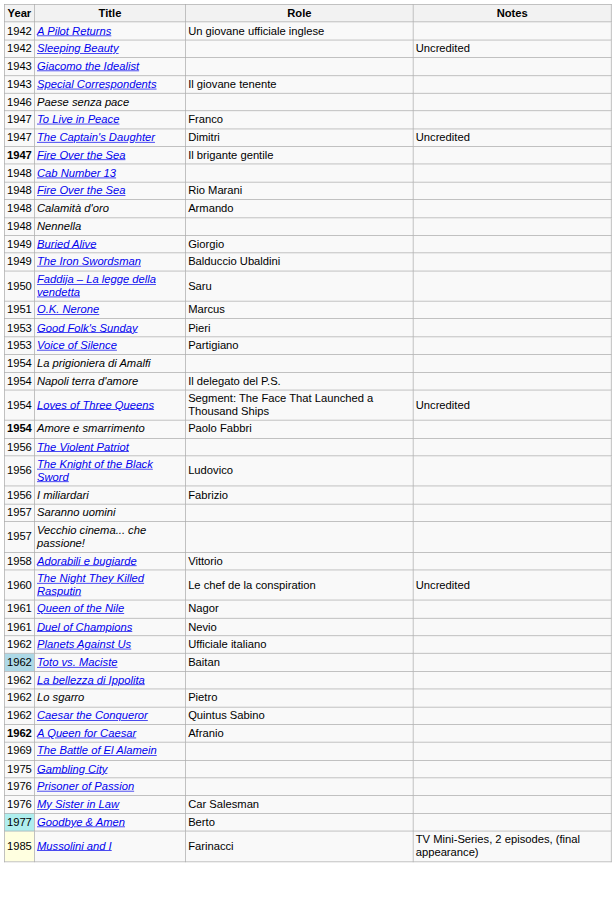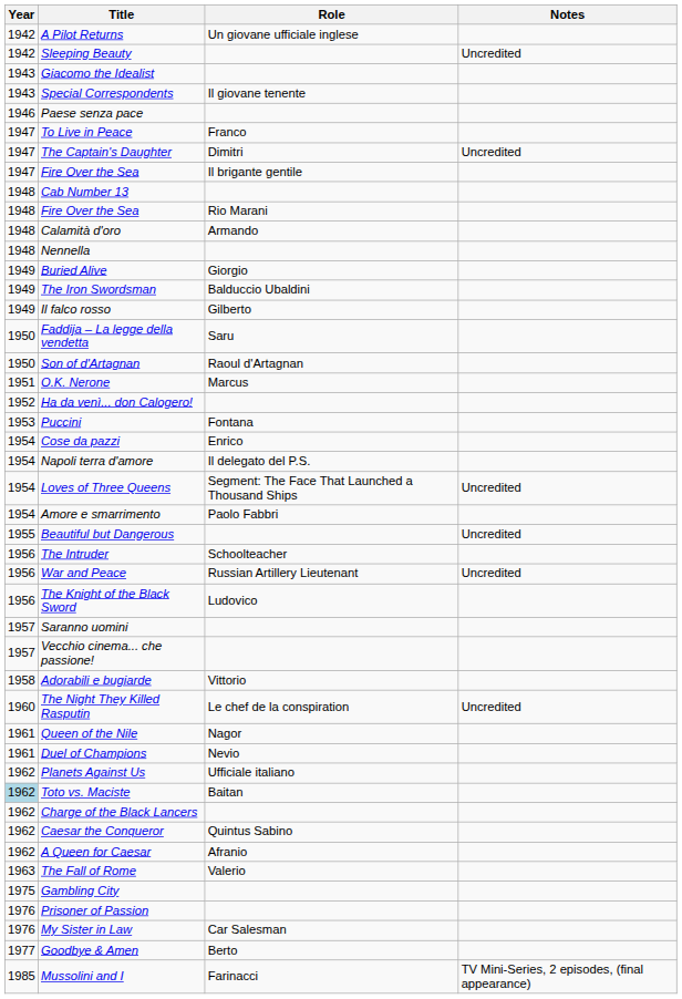Fire Over the Sea / Il brigante gentile | Year: bold -> normal
+ row: 1949 | Il falco rosso | Gilberto
+ row: 1950 | Son of d'Artagnan | Raoul d'Artagnan
+ row: 1952 | Ha da venì... don Calogero!
- row: 1953 | Good Folk's Sunday | Pieri
- row: 1953 | Voice of Silence | Partigiano
+ row: 1953 | Puccini | Fontana
- row: 1954 | La prigioniera di Amalfi
+ row: 1954 | Cose da pazzi | Enrico
Amore e smarrimento | Year: bold -> normal
+ row: 1955 | Beautiful but Dangerous | Uncredited
+ row: 1956 | The Intruder | Schoolteacher
+ row: 1956 | War and Peace | Russian Artillery Lieutenant | Uncredited
- row: 1956 | The Violent Patriot
- row: 1956 | I miliardari | Fabrizio
- row: 1962 | La bellezza di Ippolita
- row: 1962 | Lo sgarro | Pietro
+ row: 1962 | Charge of the Black Lancers
A Queen for Caesar | Year: bold -> normal
+ row: 1963 | The Fall of Rome | Valerio
- row: 1969 | The Battle of El Alamein
Goodbye & Amen | Year: paleturquoise background -> no background
Mussolini and I | Year: lightyellow background -> no background
